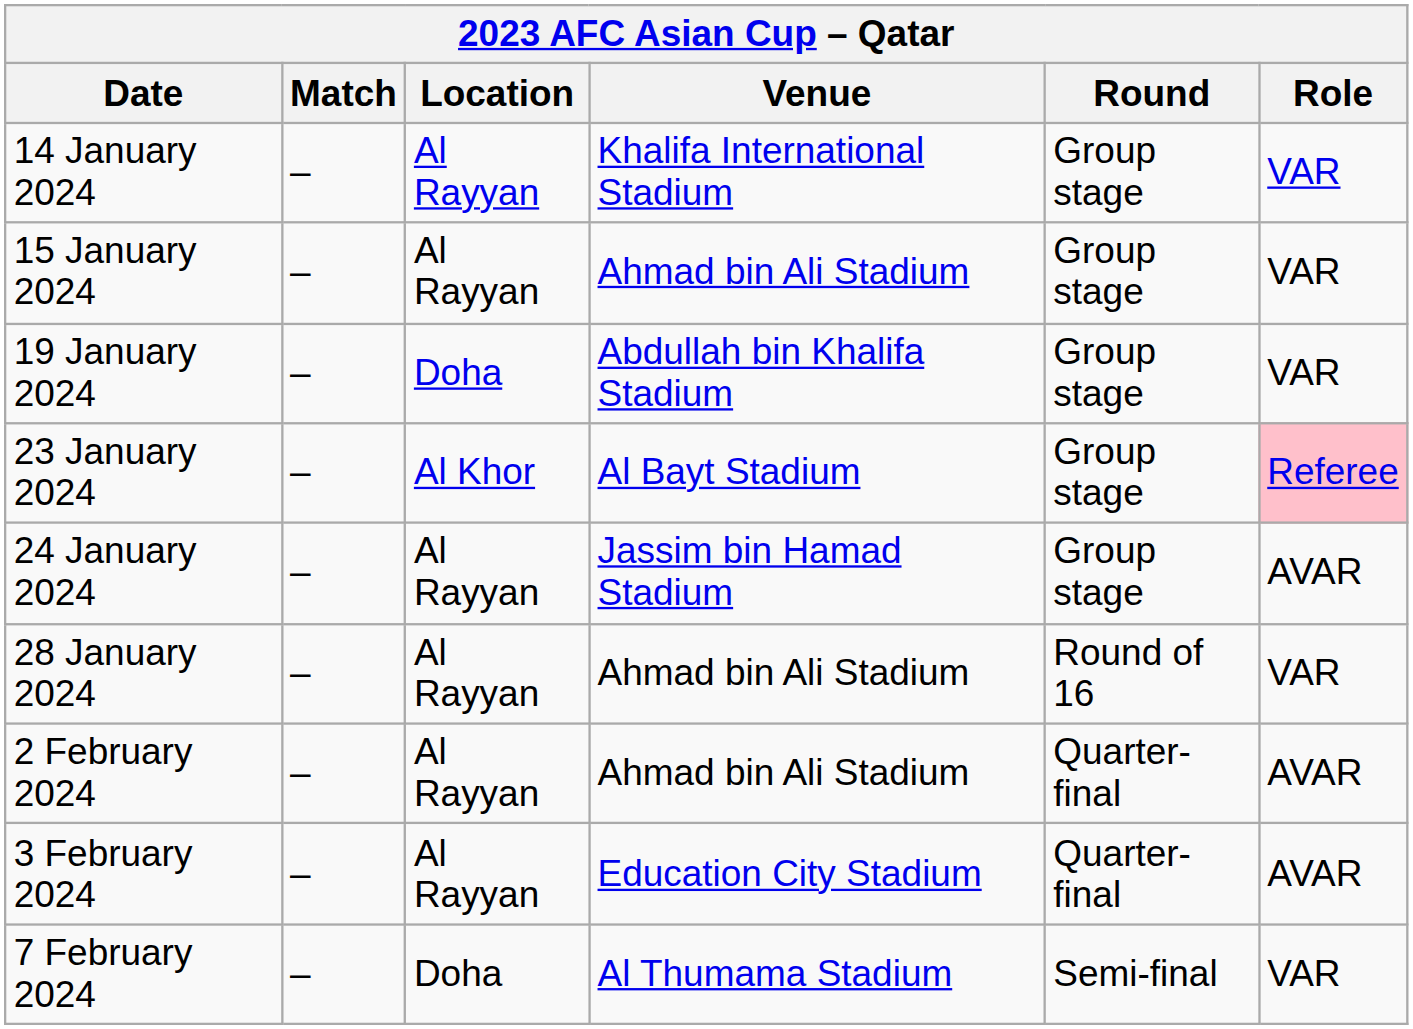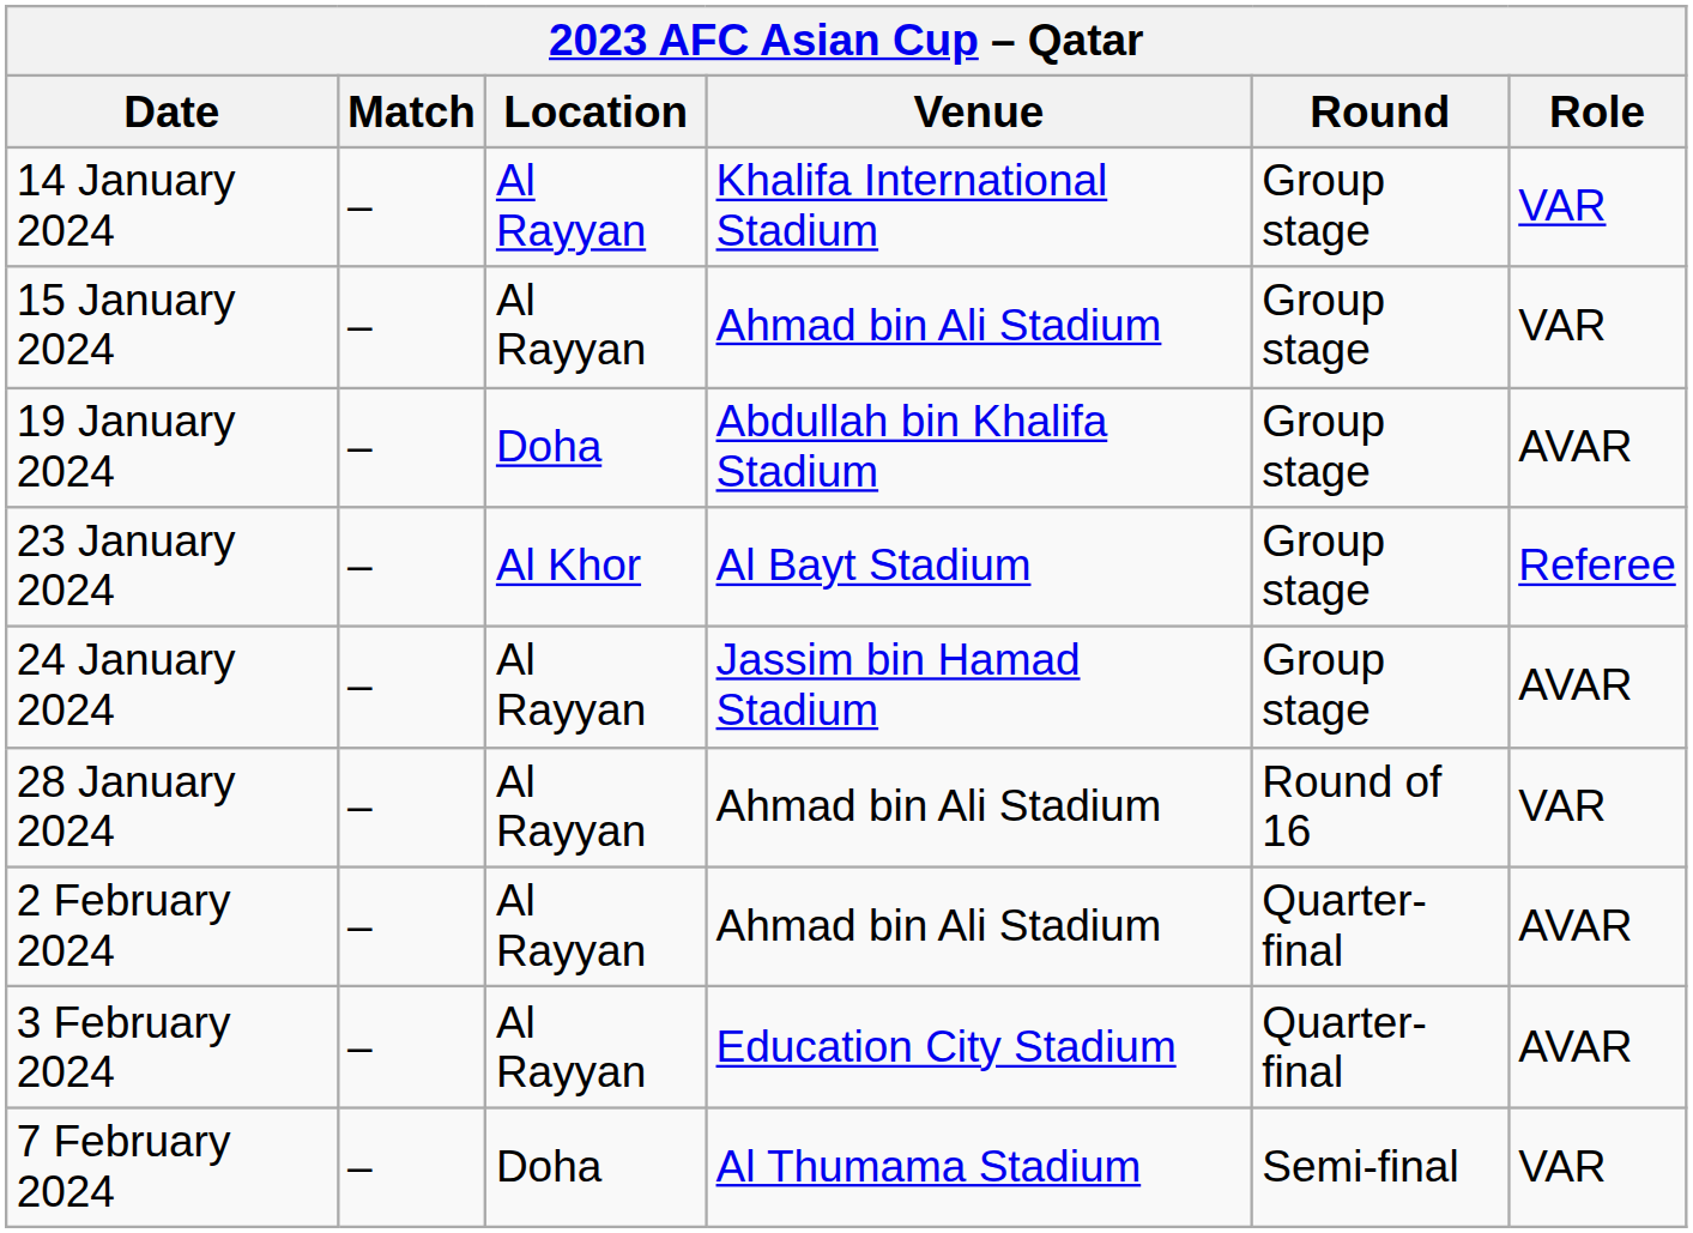19 January 2024 | Role: VAR -> AVAR
23 January 2024 | Role: pink background -> no background
